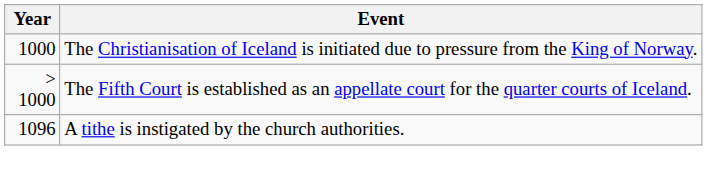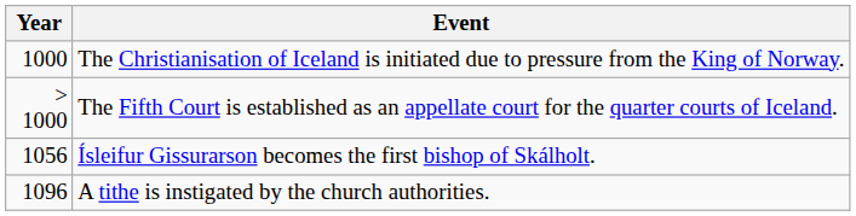+ row: 1056 | Ísleifur Gissurarson becomes the first bishop of Skálholt.
